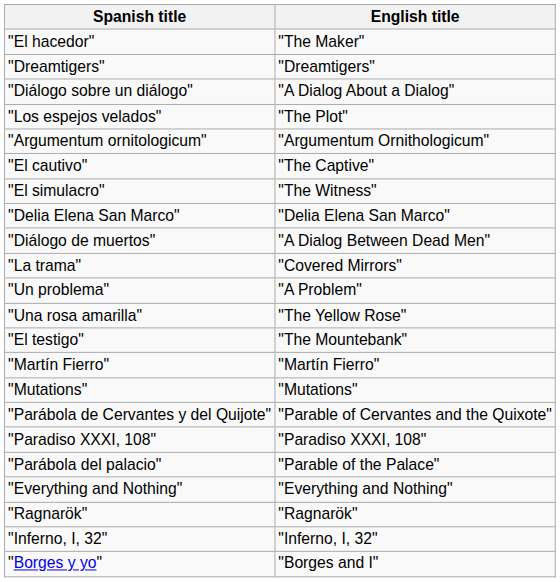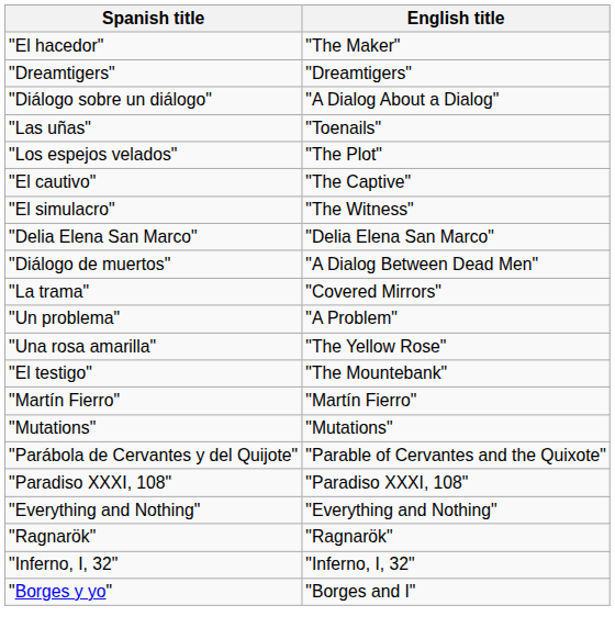+ row: "Las uñas" | "Toenails"
- row: "Argumentum ornitologicum" | "Argumentum Ornithologicum"
- row: "Parábola del palacio" | "Parable of the Palace"
